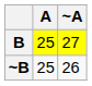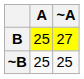~B | ~A: 26 -> 25
